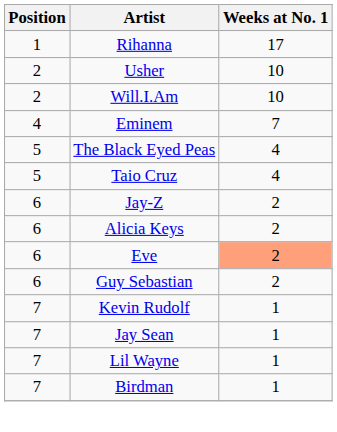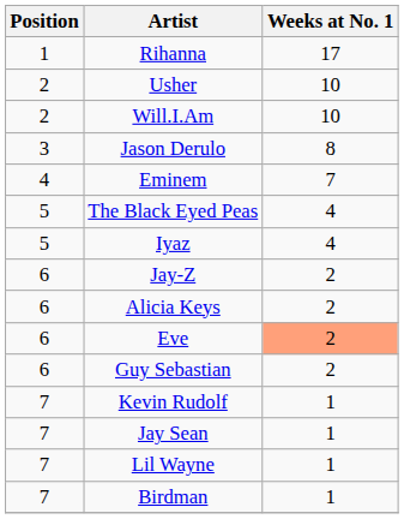+ row: 3 | Jason Derulo | 8
+ row: 5 | Iyaz | 4
- row: 5 | Taio Cruz | 4
